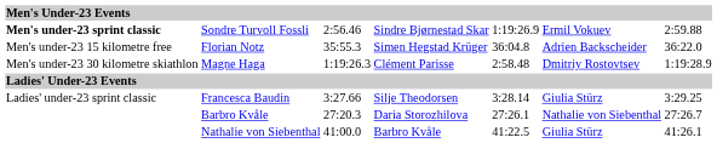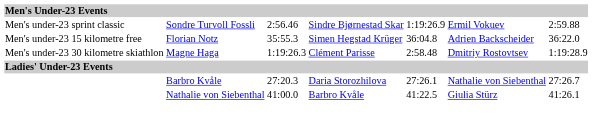Sondre Turvoll Fossli | column 1: bold -> normal
- row: Ladies' under-23 sprint classic | Francesca Baudin | 3:27.66 | Silje Theodorsen | 3:28.14 | Giulia Stürz | 3:29.25
